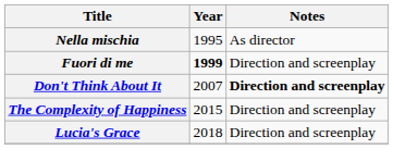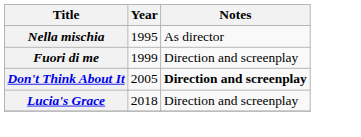Fuori di me | Year: bold -> normal
Don't Think About It | Year: 2007 -> 2005
- row: The Complexity of Happiness | 2015 | Direction and screenplay
